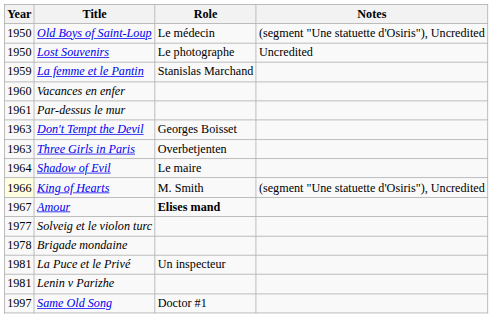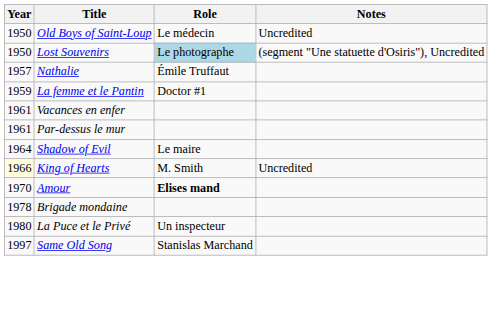Old Boys of Saint-Loup | Notes: (segment "Une statuette d'Osiris"), Uncredited -> Uncredited
Lost Souvenirs | Role: no background -> lightblue background
Lost Souvenirs | Notes: Uncredited -> (segment "Une statuette d'Osiris"), Uncredited
+ row: 1957 | Nathalie | Émile Truffaut
La femme et le Pantin | Role: Stanislas Marchand -> Doctor #1
Vacances en enfer | Year: 1960 -> 1961
- row: 1963 | Don't Tempt the Devil | Georges Boisset
- row: 1963 | Three Girls in Paris | Overbetjenten
King of Hearts | Notes: (segment "Une statuette d'Osiris"), Uncredited -> Uncredited
Amour | Year: 1967 -> 1970
- row: 1977 | Solveig et le violon turc
La Puce et le Privé | Year: 1981 -> 1980
- row: 1981 | Lenin v Parizhe
Same Old Song | Role: Doctor #1 -> Stanislas Marchand
